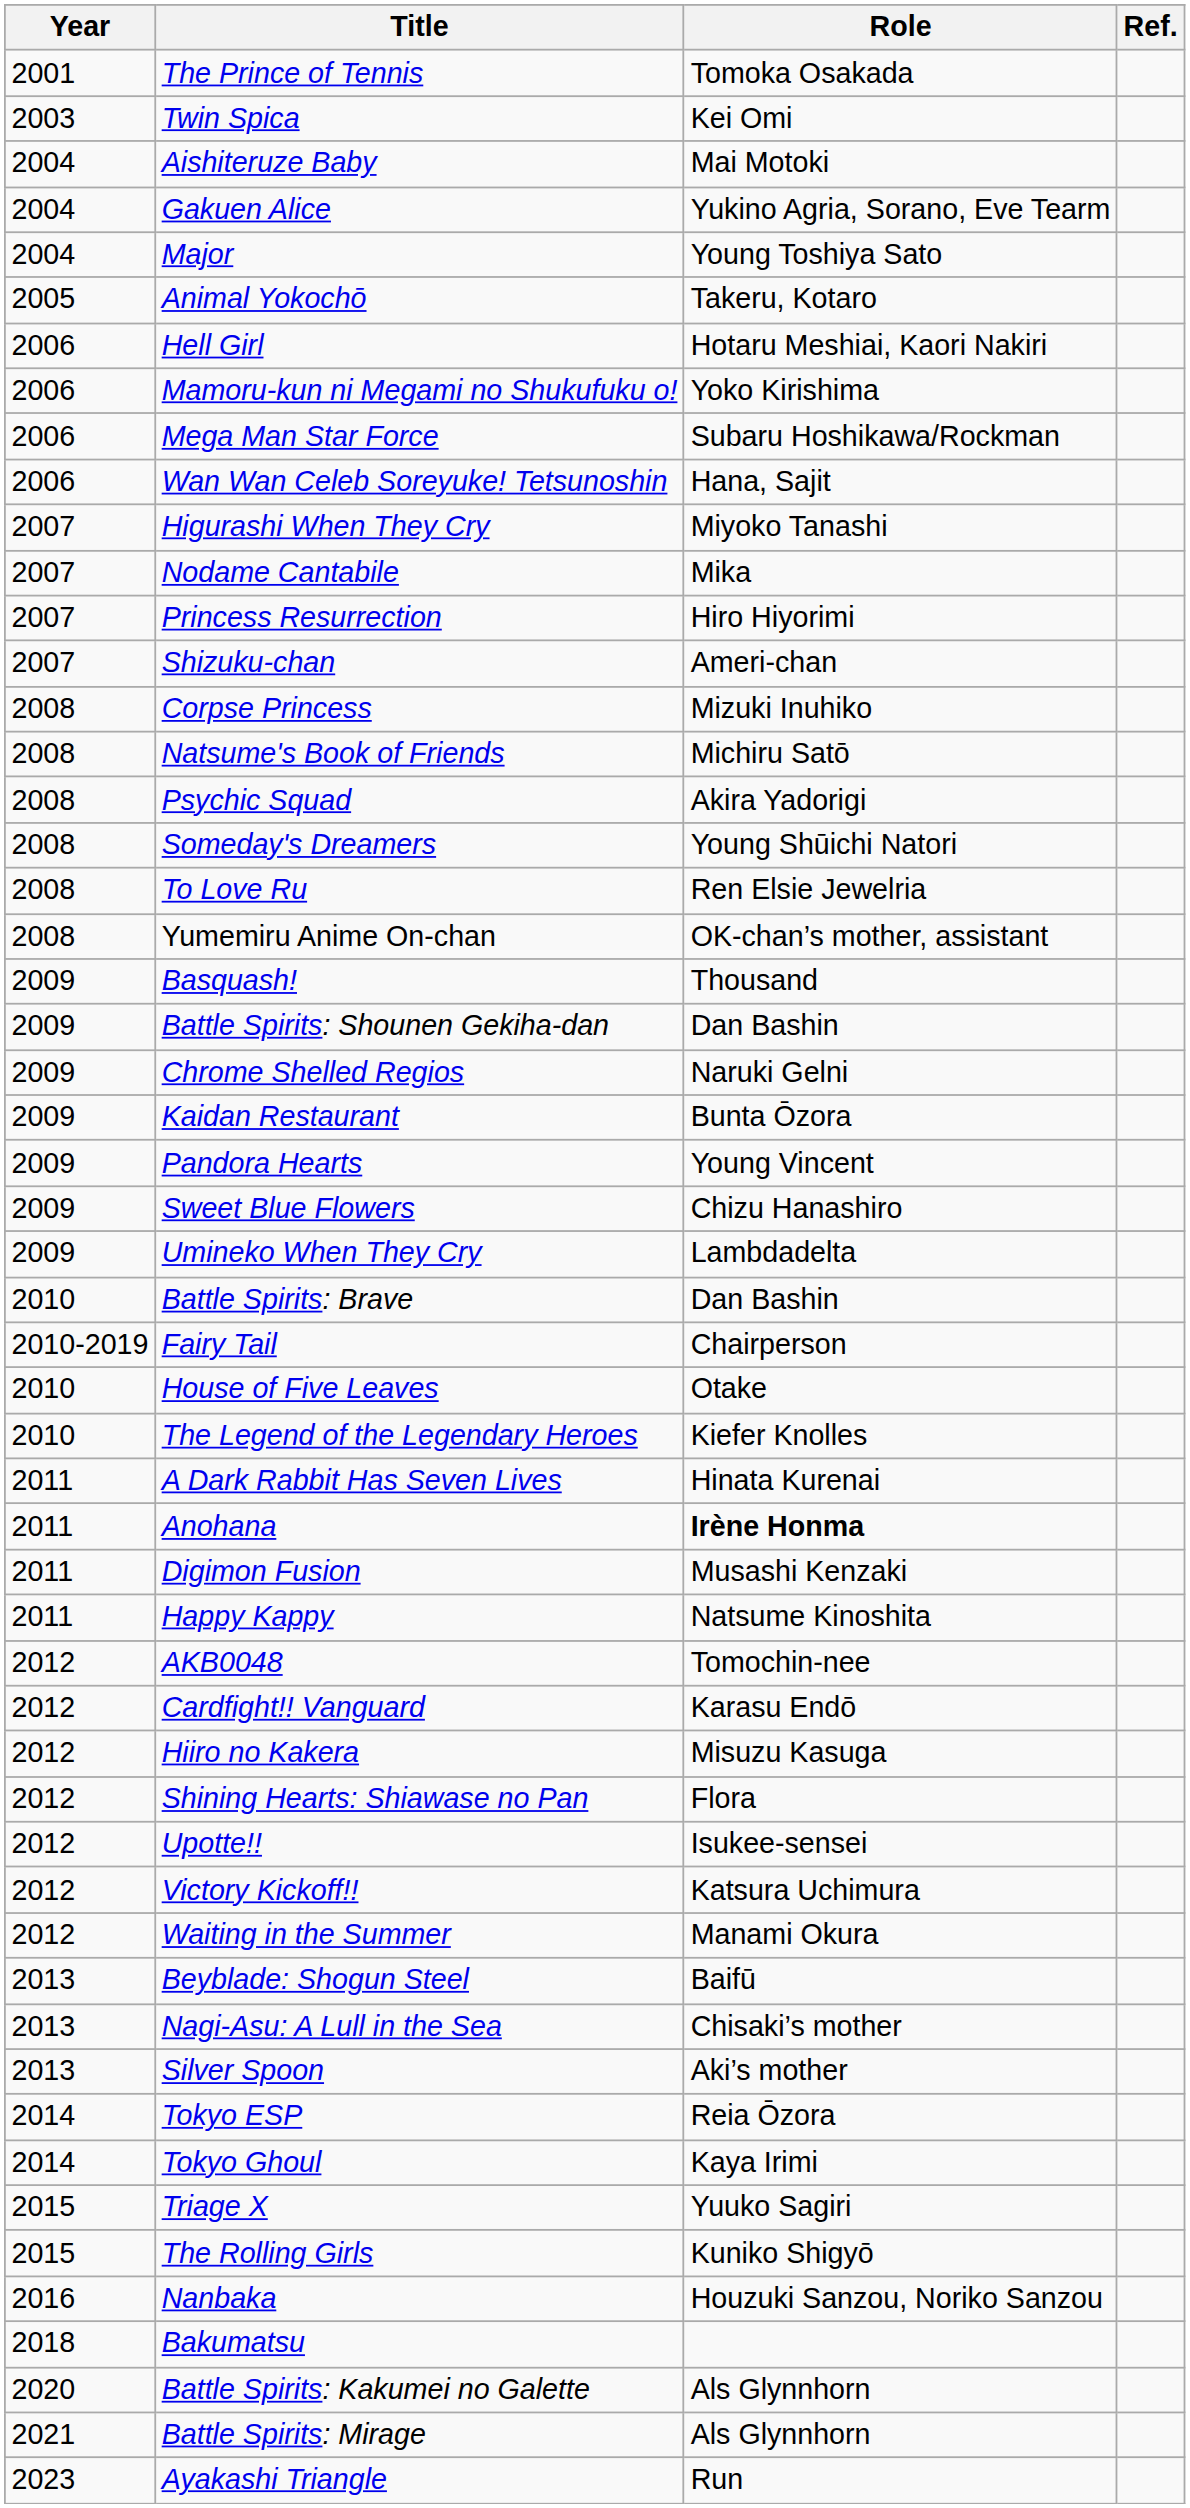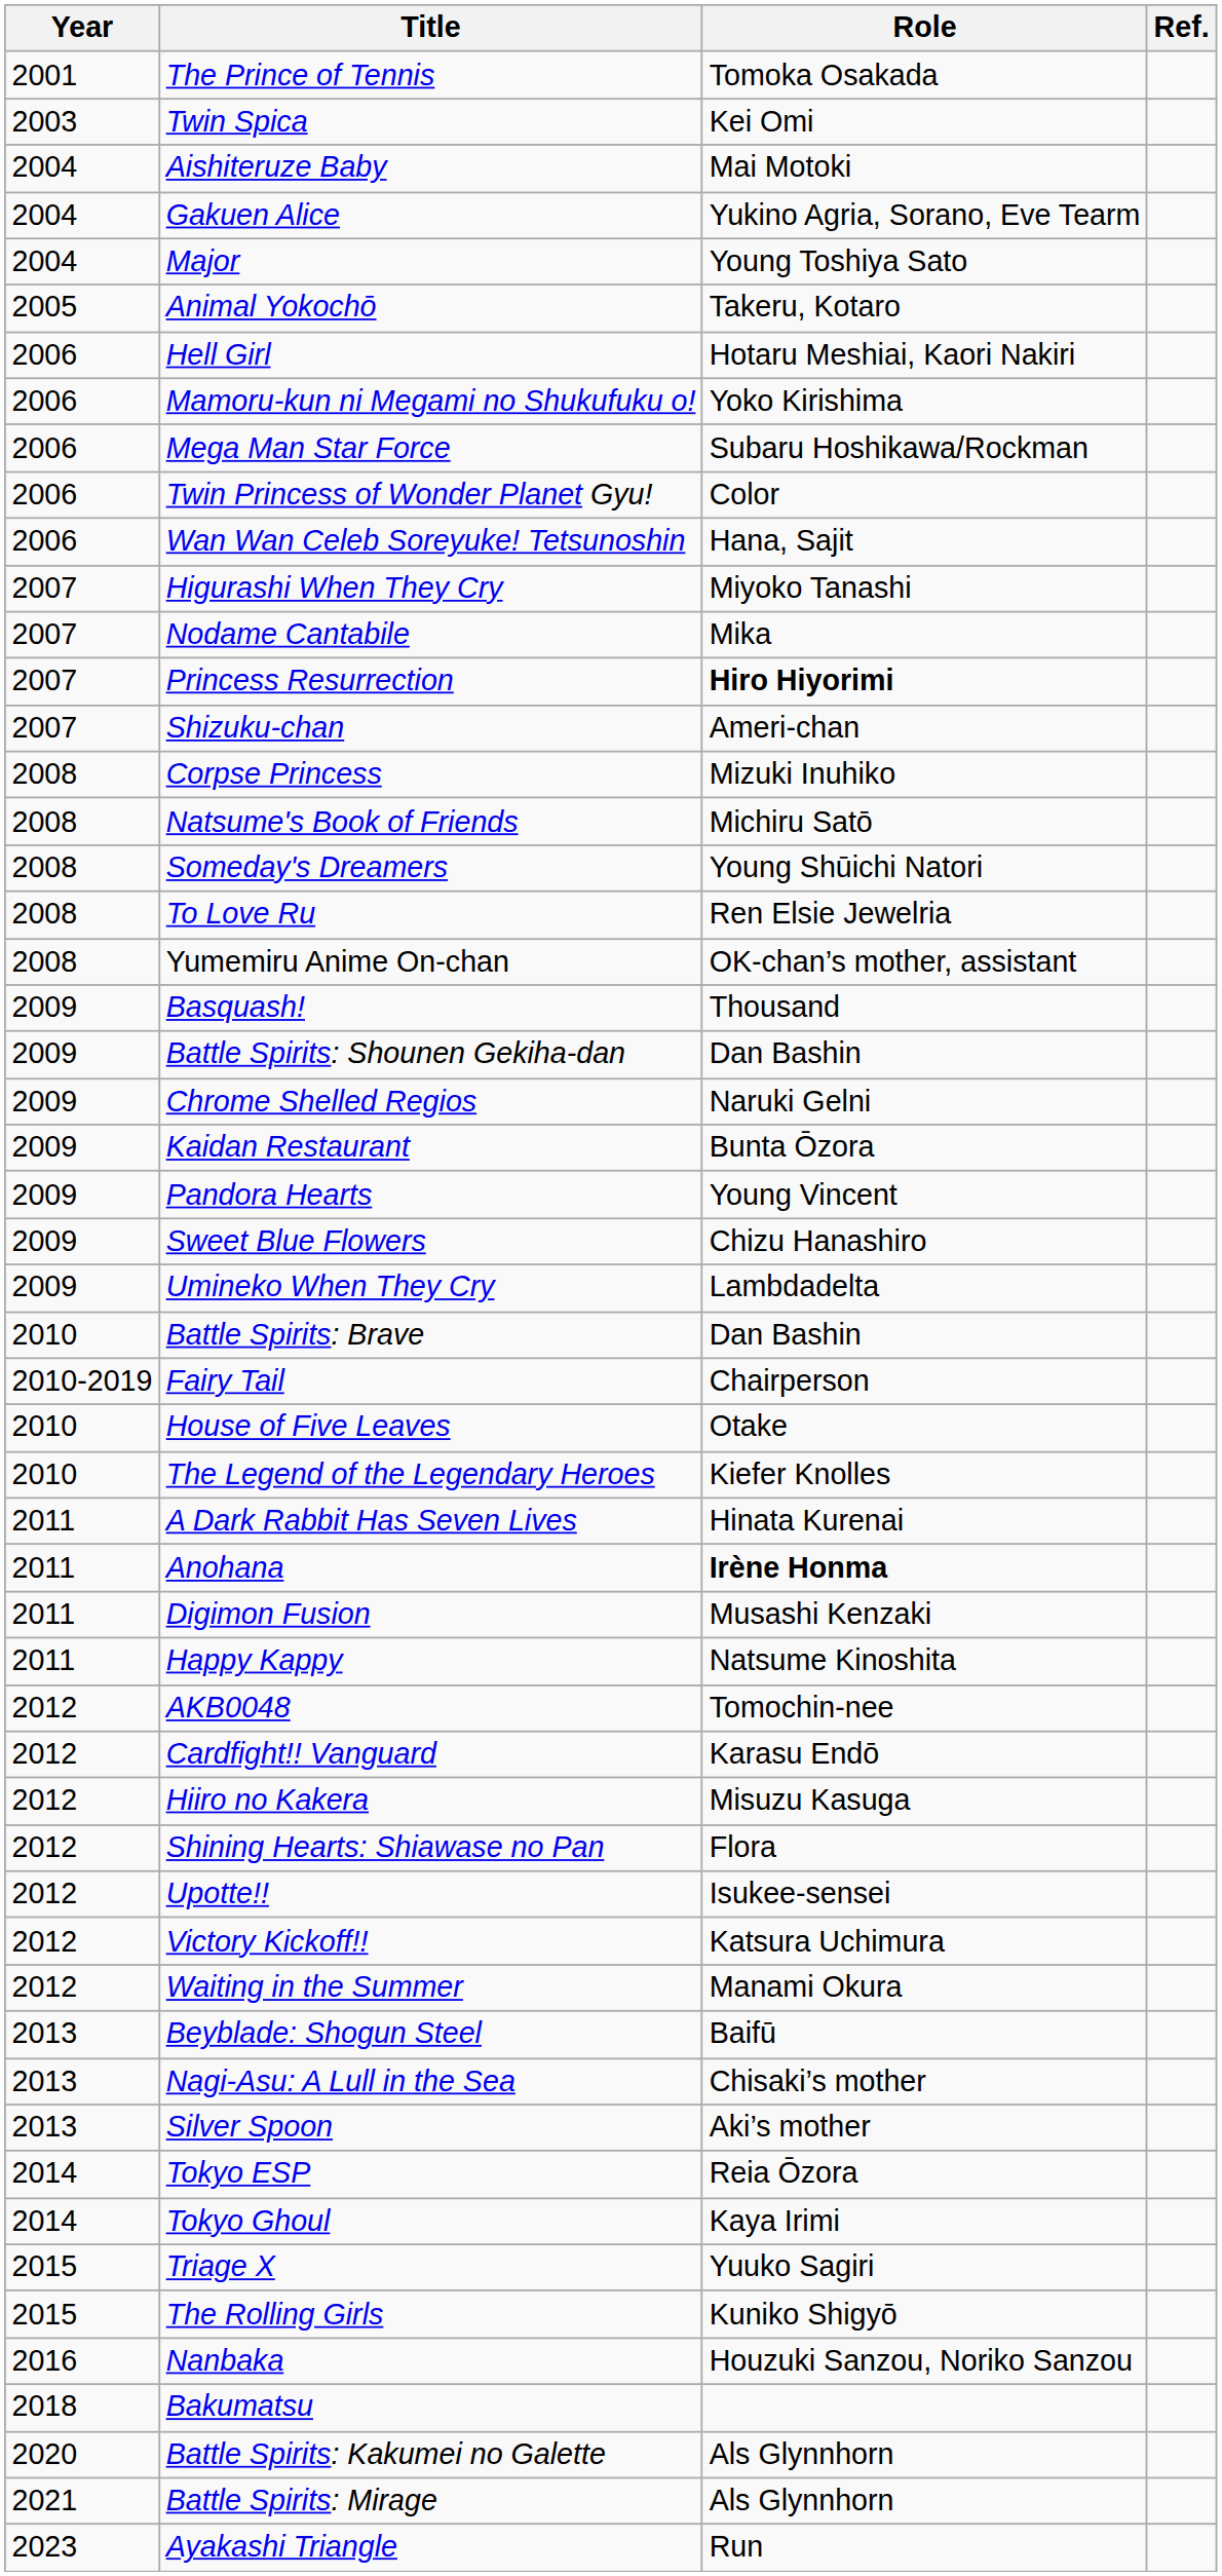+ row: 2006 | Twin Princess of Wonder Planet Gyu! | Color
Princess Resurrection | Role: normal -> bold
- row: 2008 | Psychic Squad | Akira Yadorigi
